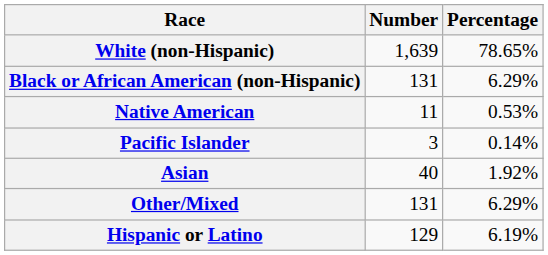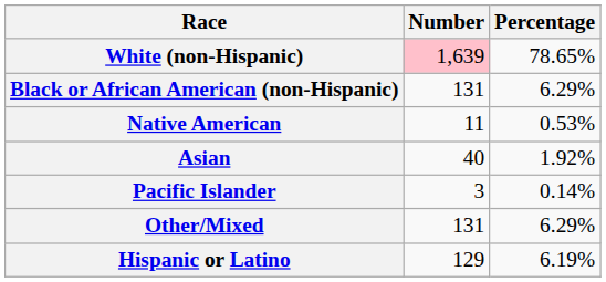White (non-Hispanic) | Number: no background -> pink background
rows swapped: Asian <-> Pacific Islander
